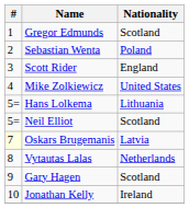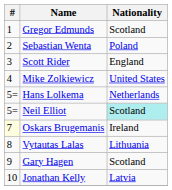Hans Lolkema | Nationality: Lithuania -> Netherlands
Neil Elliot | Nationality: no background -> paleturquoise background
Oskars Brugemanis | Nationality: Latvia -> Ireland
Vytautas Lalas | Nationality: Netherlands -> Lithuania
Jonathan Kelly | Nationality: Ireland -> Latvia
